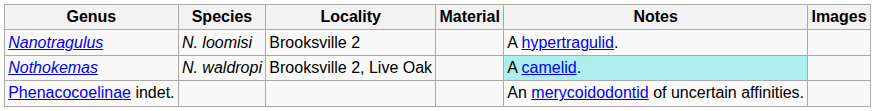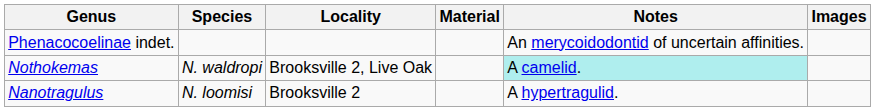rows swapped: Nanotragulus <-> Phenacocoelinae indet.
